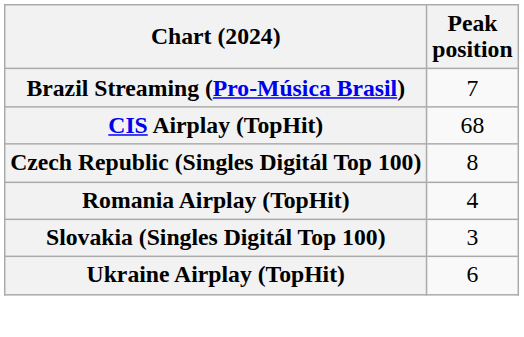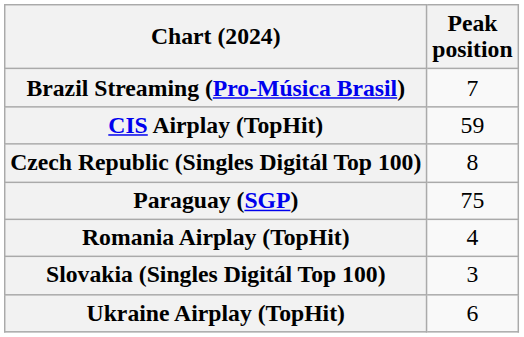CIS Airplay (TopHit) | Peak position: 68 -> 59
+ row: Paraguay (SGP) | 75
